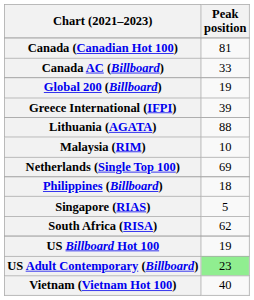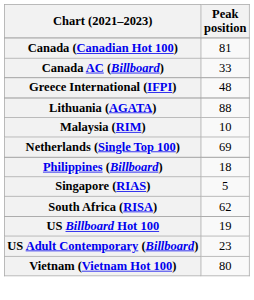- row: Global 200 (Billboard) | 19
Greece International (IFPI) | Peak position: 39 -> 48
US Adult Contemporary (Billboard) | Peak position: lightgreen background -> no background
Vietnam (Vietnam Hot 100) | Peak position: 40 -> 80
